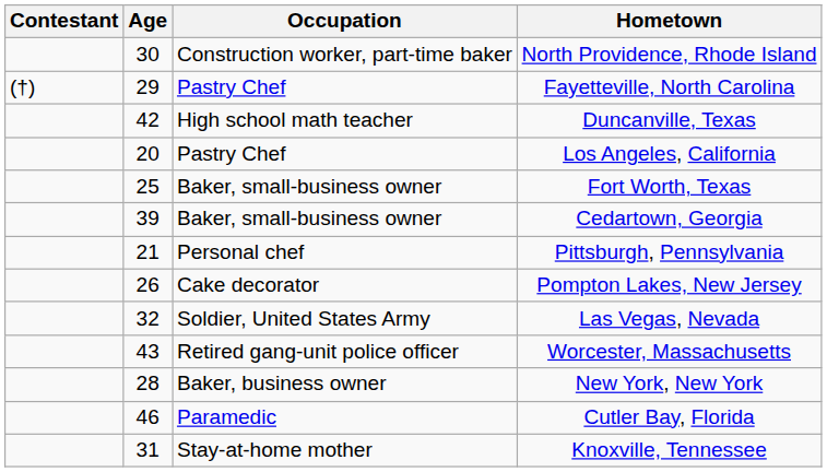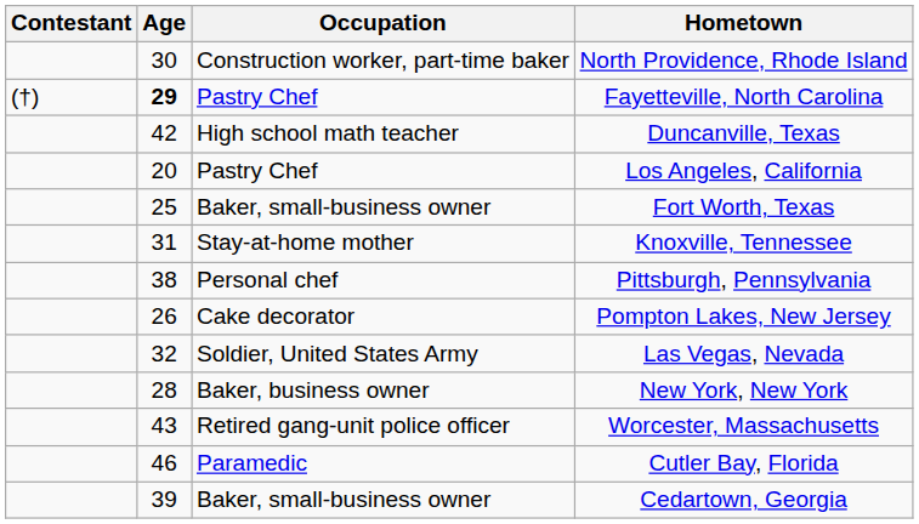Fayetteville, North Carolina | Age: normal -> bold
rows swapped: Knoxville, Tennessee <-> Cedartown, Georgia
Pittsburgh, Pennsylvania | Age: 21 -> 38
rows swapped: Worcester, Massachusetts <-> New York, New York
